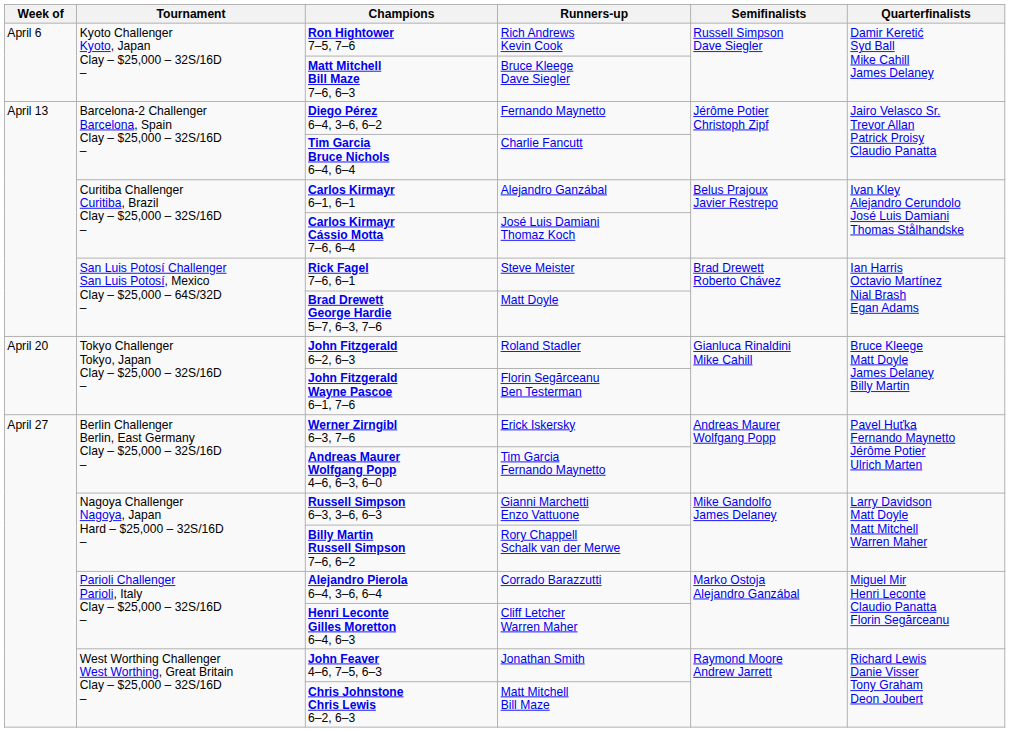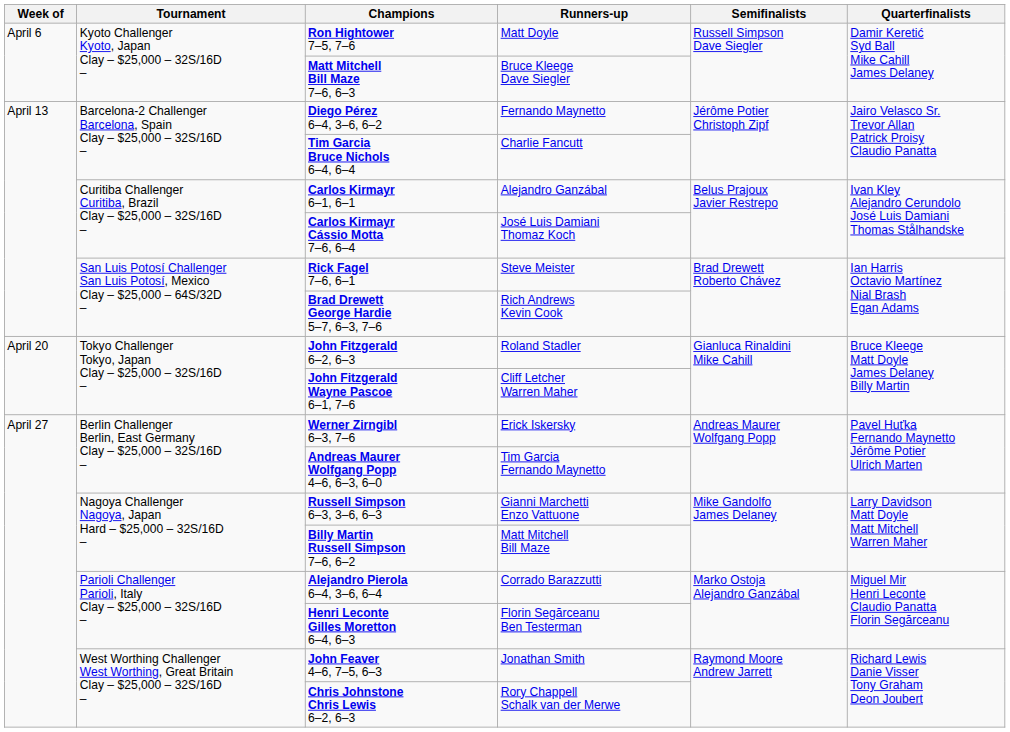Ron Hightower 7–5, 7–6 | Runners-up: Rich Andrews Kevin Cook -> Matt Doyle
Brad Drewett George Hardie 5–7, 6–3, 7–6 | Runners-up: Matt Doyle -> Rich Andrews Kevin Cook
John Fitzgerald Wayne Pascoe 6–1, 7–6 | Runners-up: Florin Segărceanu Ben Testerman -> Cliff Letcher Warren Maher
Billy Martin Russell Simpson 7–6, 6–2 | Runners-up: Rory Chappell Schalk van der Merwe -> Matt Mitchell Bill Maze
Henri Leconte Gilles Moretton 6–4, 6–3 | Runners-up: Cliff Letcher Warren Maher -> Florin Segărceanu Ben Testerman
Chris Johnstone Chris Lewis 6–2, 6–3 | Runners-up: Matt Mitchell Bill Maze -> Rory Chappell Schalk van der Merwe
